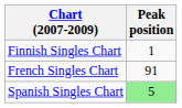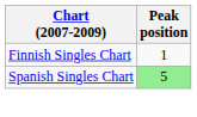- row: French Singles Chart | 91
